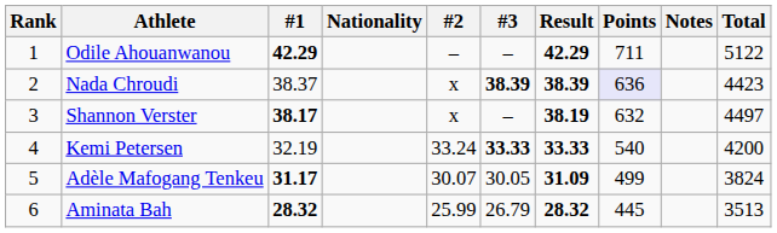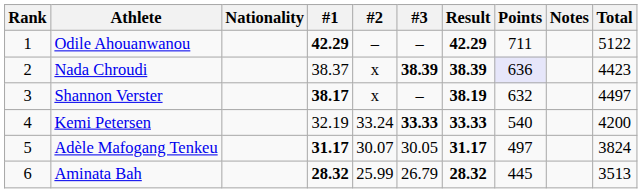columns swapped: Nationality <-> #1
Adèle Mafogang Tenkeu | Result: 31.09 -> 31.17
Adèle Mafogang Tenkeu | Points: 499 -> 497
